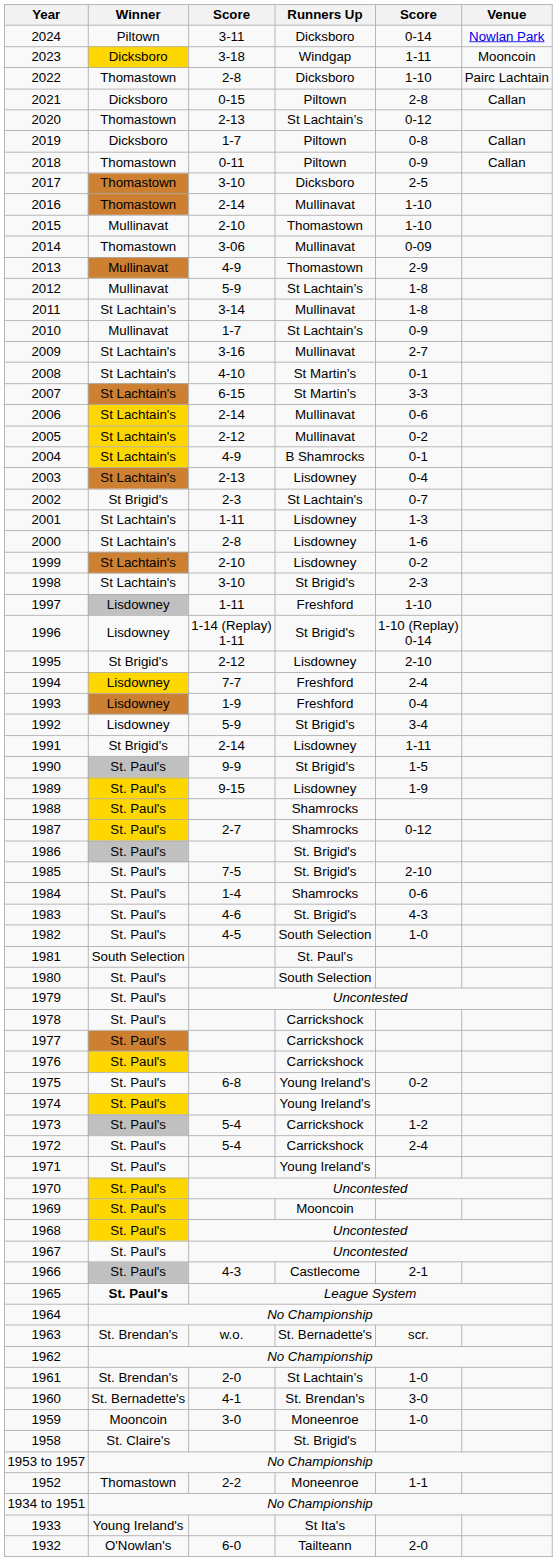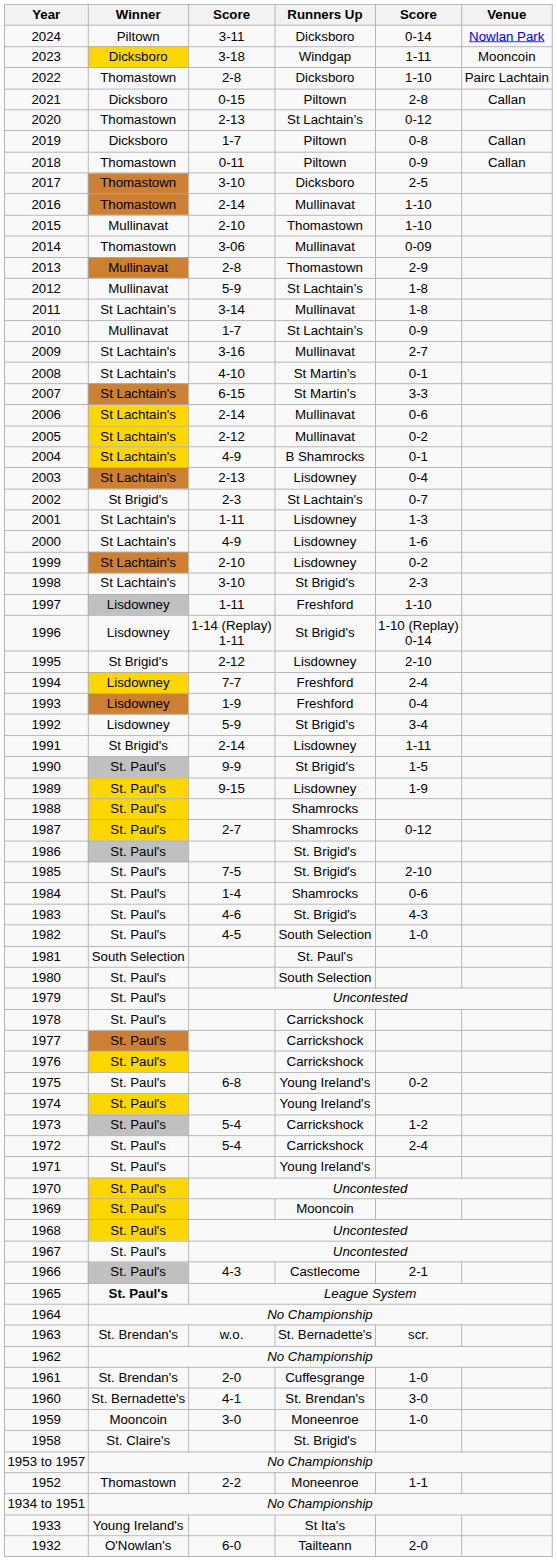2013 | column 3: 4-9 -> 2-8
2000 | column 3: 2-8 -> 4-9
1961 | Runners Up: St Lachtain’s -> Cuffesgrange
